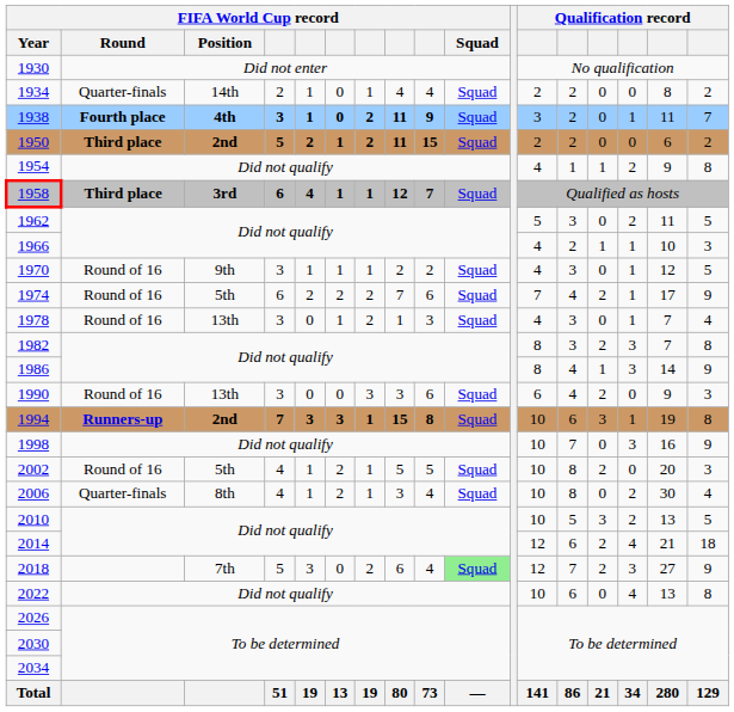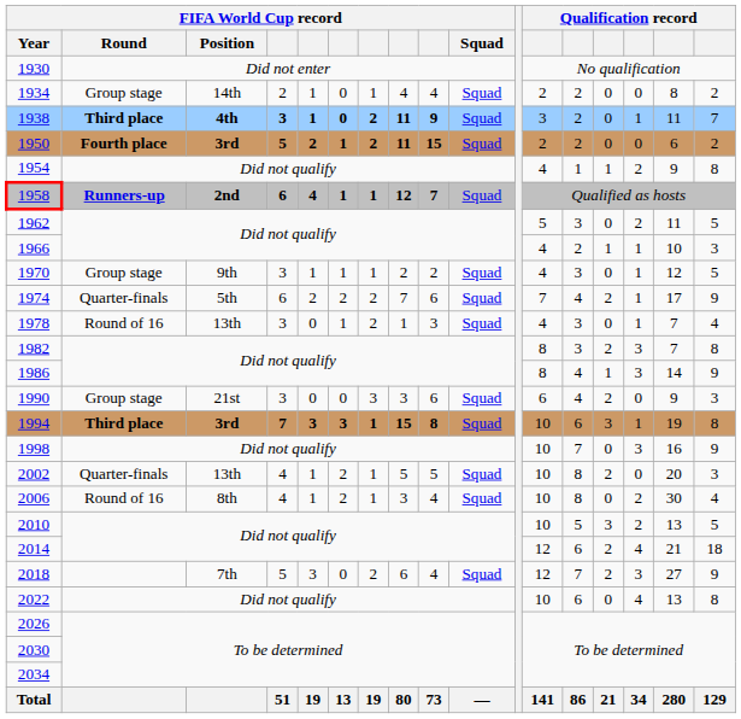1934 | FIFA World Cup record / Round: Quarter-finals -> Group stage
1938 | FIFA World Cup record / Round: Fourth place -> Third place
1950 | FIFA World Cup record / Round: Third place -> Fourth place
1950 | FIFA World Cup record / Position: 2nd -> 3rd
1958 | FIFA World Cup record / Round: Third place -> Runners-up
1958 | FIFA World Cup record / Position: 3rd -> 2nd
1970 | FIFA World Cup record / Round: Round of 16 -> Group stage
1974 | FIFA World Cup record / Round: Round of 16 -> Quarter-finals
1990 | FIFA World Cup record / Round: Round of 16 -> Group stage
1990 | FIFA World Cup record / Position: 13th -> 21st
1994 | FIFA World Cup record / Round: Runners-up -> Third place
1994 | FIFA World Cup record / Position: 2nd -> 3rd
2002 | FIFA World Cup record / Round: Round of 16 -> Quarter-finals
2002 | FIFA World Cup record / Position: 5th -> 13th
2006 | FIFA World Cup record / Round: Quarter-finals -> Round of 16
2018 | FIFA World Cup record / Squad: lightgreen background -> no background
